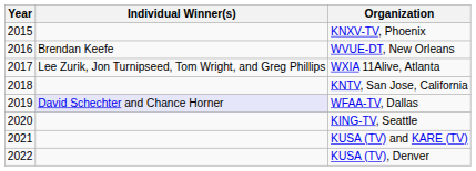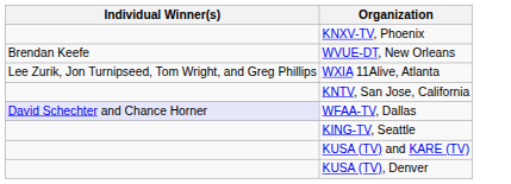- column: Year | 2015 | 2016 | 2017 | 2018 | 2019 | 2020 | 2021 | 2022
